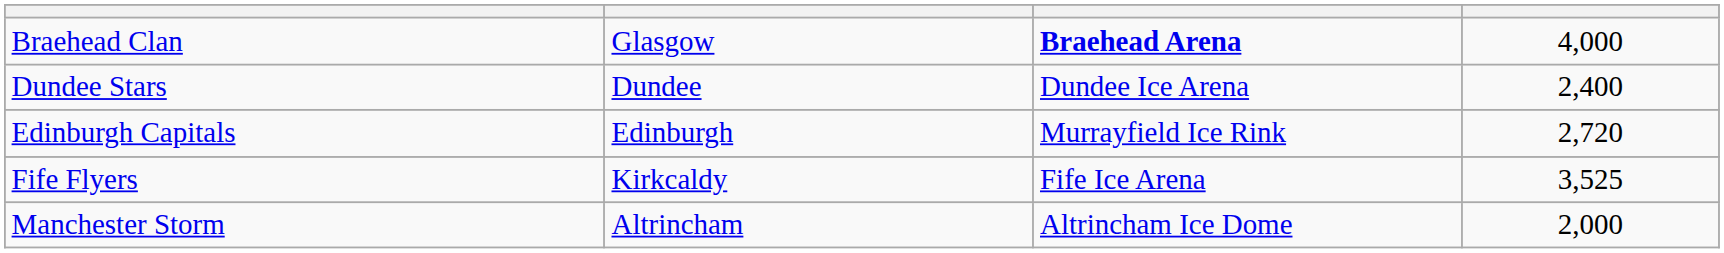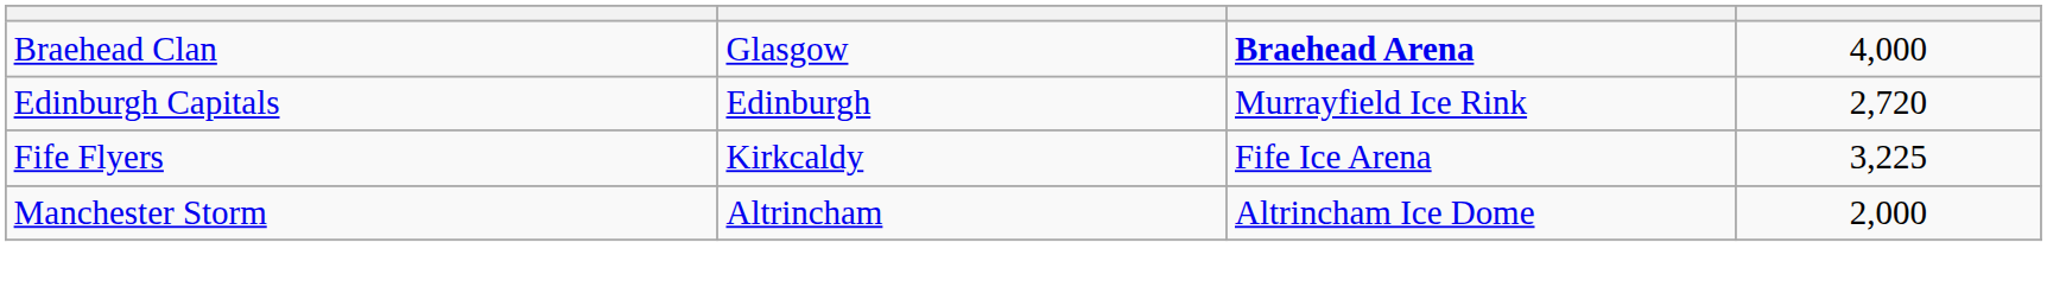- row: Dundee Stars | Dundee | Dundee Ice Arena | 2,400
Fife Flyers | column 4: 3,525 -> 3,225
